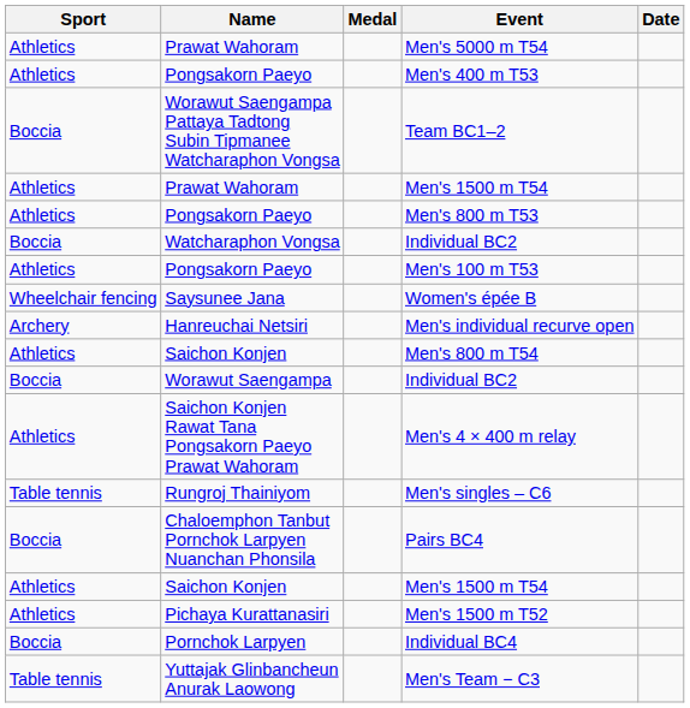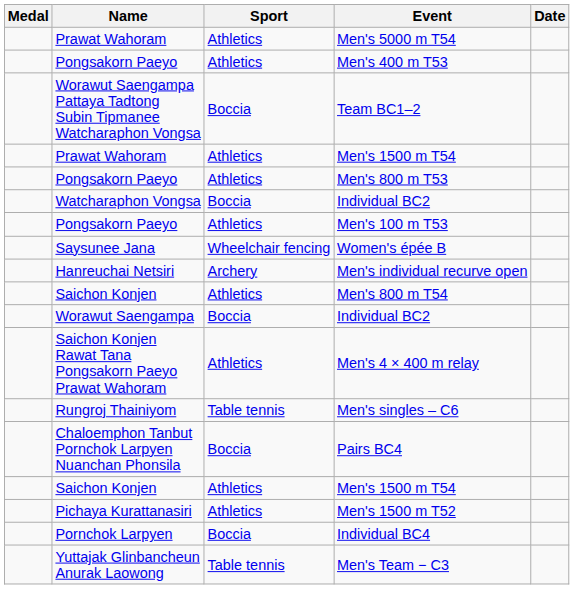columns swapped: Medal <-> Sport
